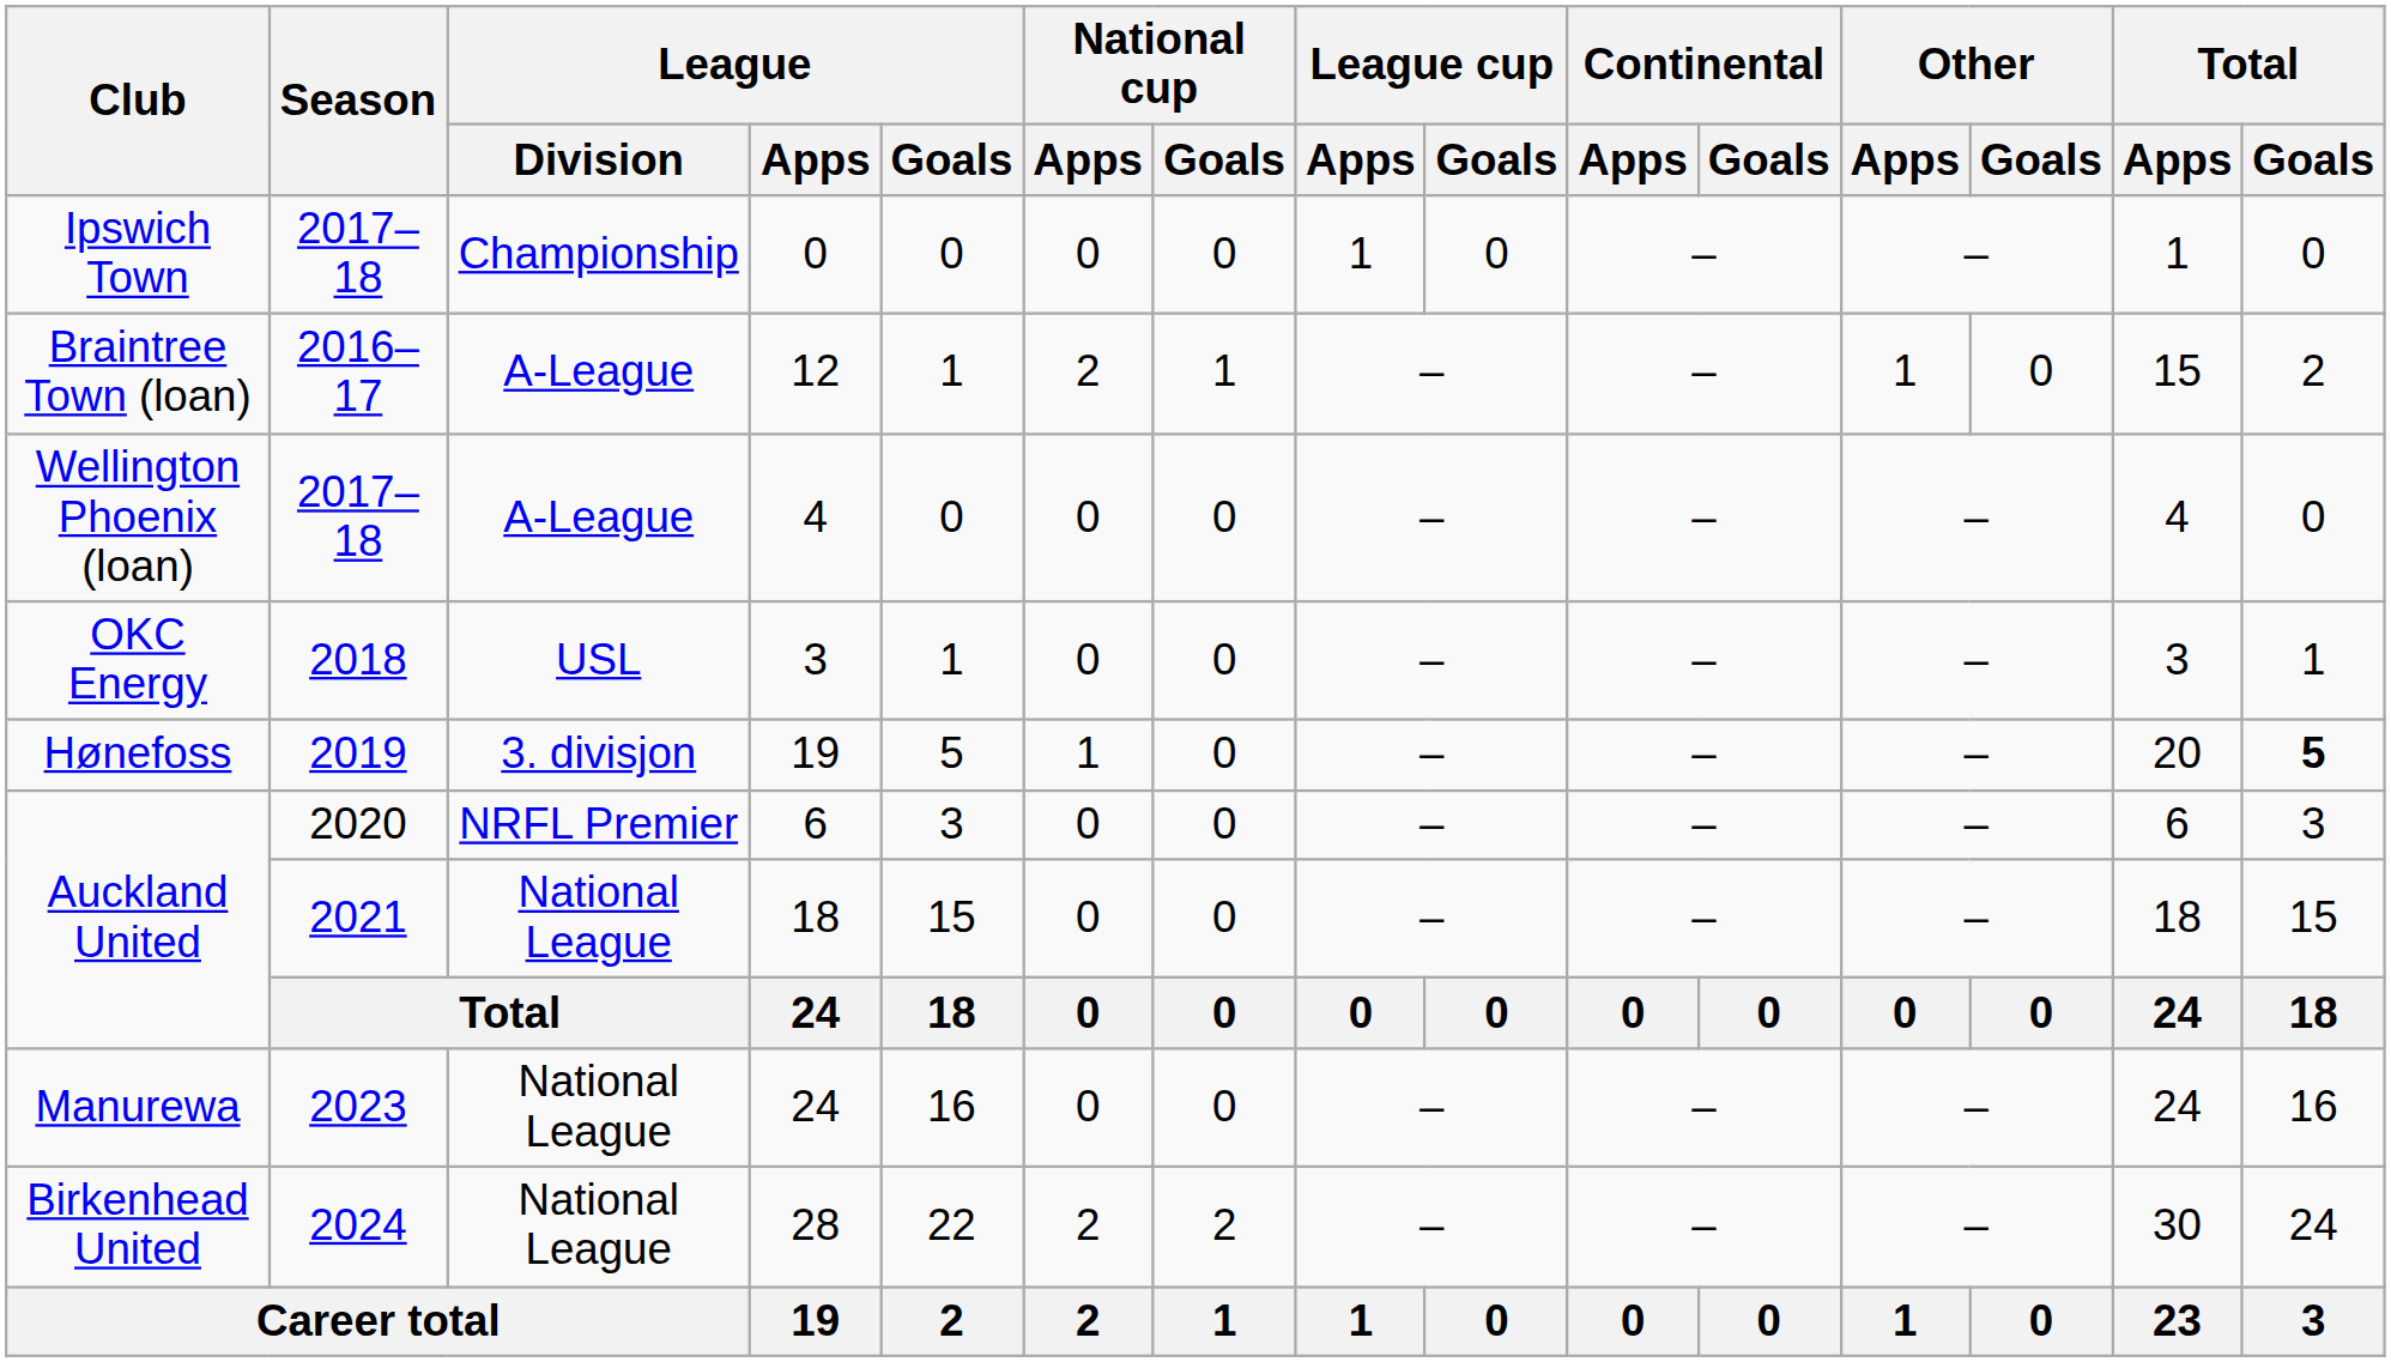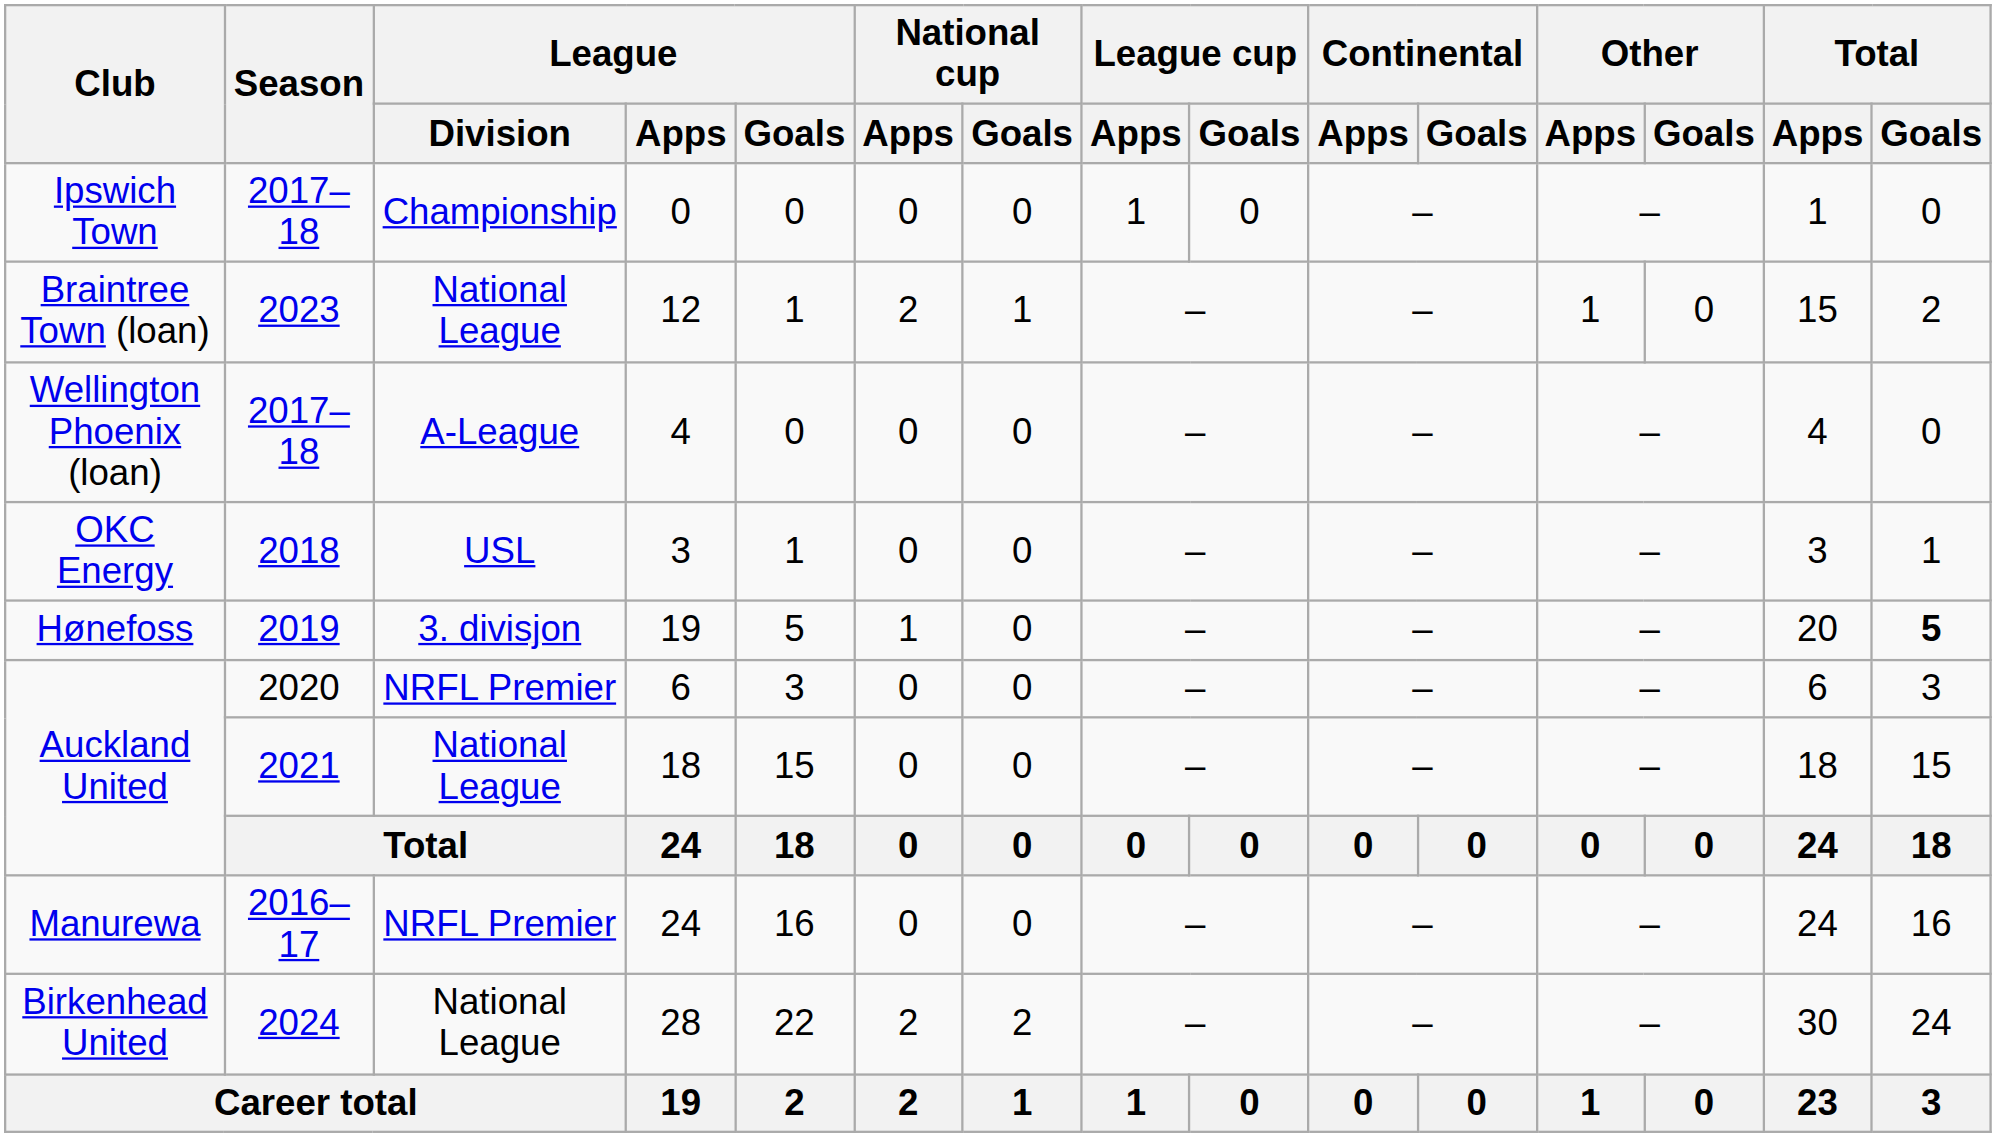12 | Season: 2016–17 -> 2023
12 | League / Division: A-League -> National League
Manurewa / 24 | Season: 2023 -> 2016–17
Manurewa / 24 | League / Division: National League -> NRFL Premier
